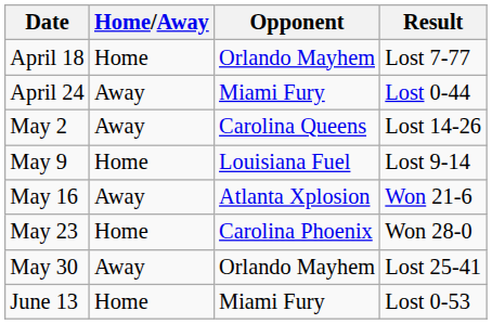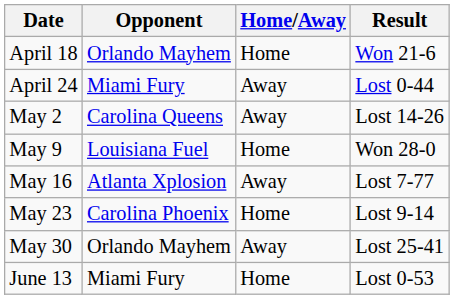columns swapped: Opponent <-> Home/Away
April 18 | Result: Lost 7-77 -> Won 21-6
May 9 | Result: Lost 9-14 -> Won 28-0
May 16 | Result: Won 21-6 -> Lost 7-77
May 23 | Result: Won 28-0 -> Lost 9-14
